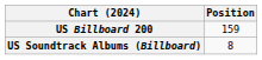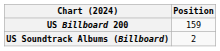US Soundtrack Albums (Billboard) | Position: 8 -> 2
